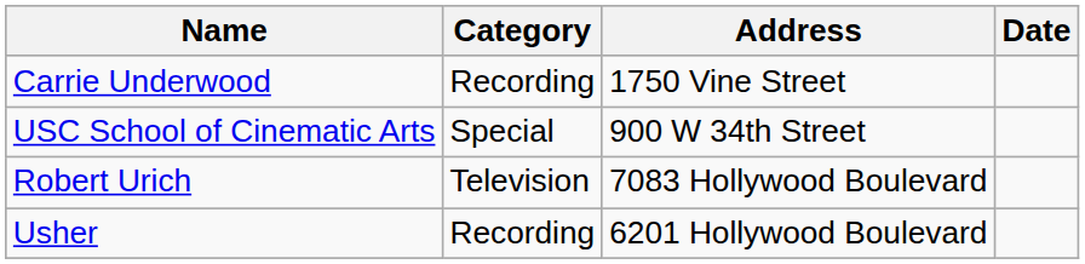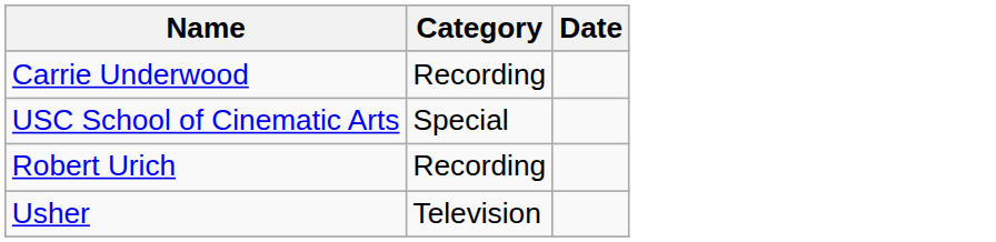- column: Address | 1750 Vine Street | 900 W 34th Street | 7083 Hollywood Boulevard | 6201 Hollywood Boulevard
Robert Urich | Category: Television -> Recording
Usher | Category: Recording -> Television
